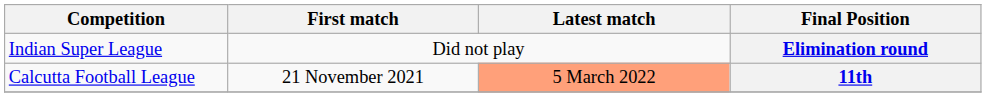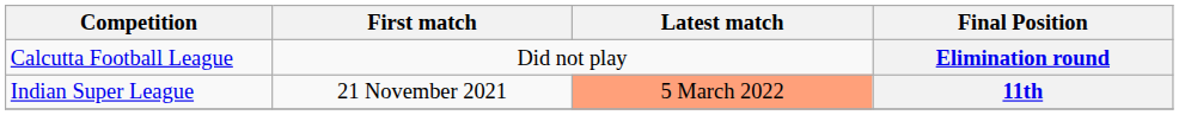Elimination round | Competition: Indian Super League -> Calcutta Football League
11th | Competition: Calcutta Football League -> Indian Super League
